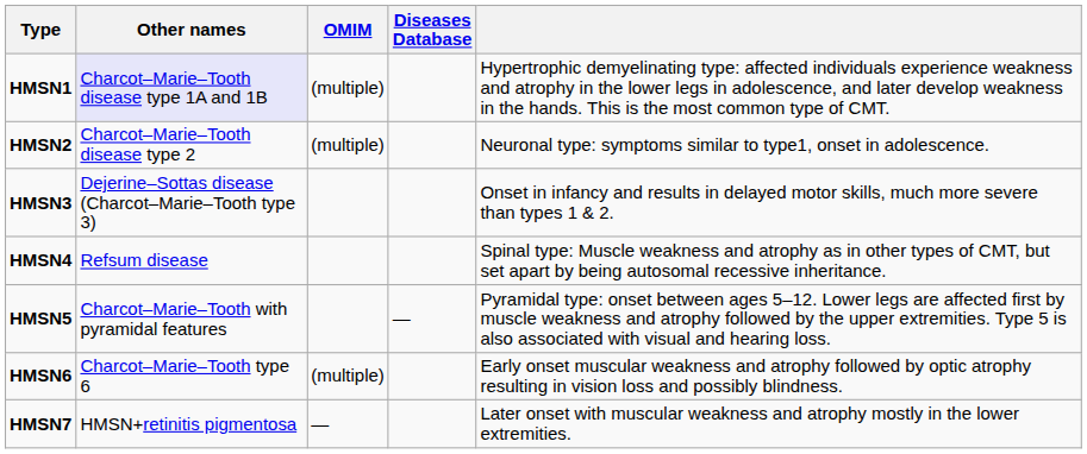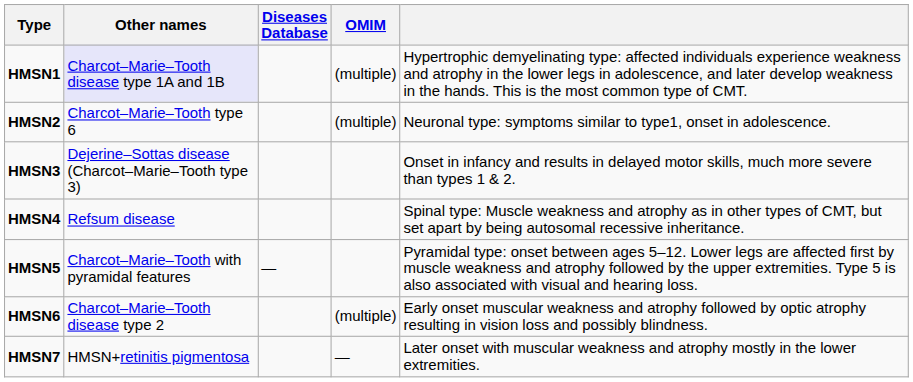columns swapped: Diseases Database <-> OMIM
HMSN2 | Other names: Charcot–Marie–Tooth disease type 2 -> Charcot–Marie–Tooth type 6
HMSN6 | Other names: Charcot–Marie–Tooth type 6 -> Charcot–Marie–Tooth disease type 2
